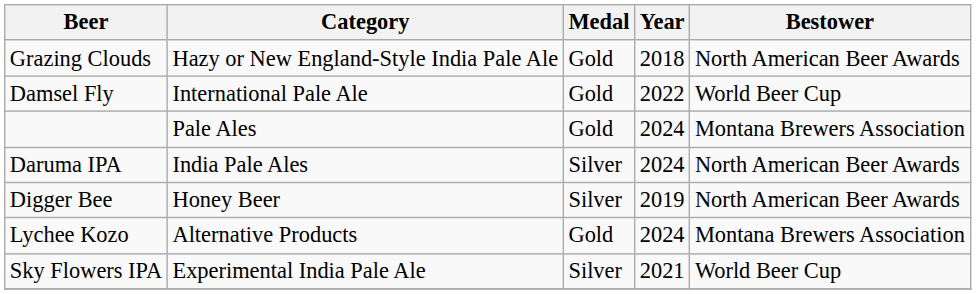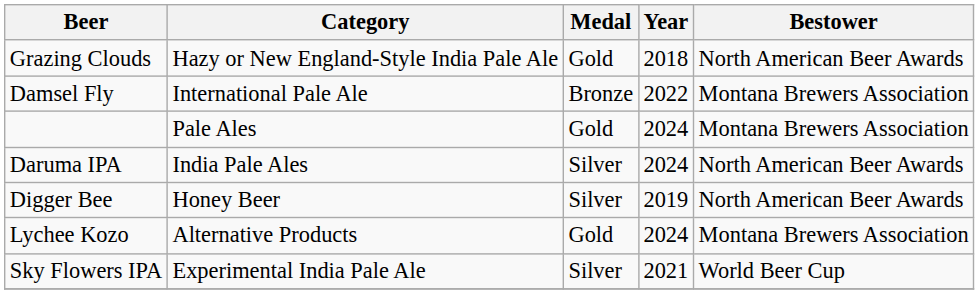Damsel Fly | Medal: Gold -> Bronze
Damsel Fly | Bestower: World Beer Cup -> Montana Brewers Association
